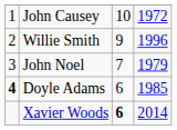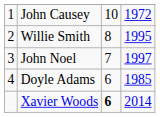Willie Smith | column 3: 9 -> 8
Willie Smith | column 4: 1996 -> 1995
John Noel | column 4: 1979 -> 1997
Doyle Adams | column 1: bold -> normal
